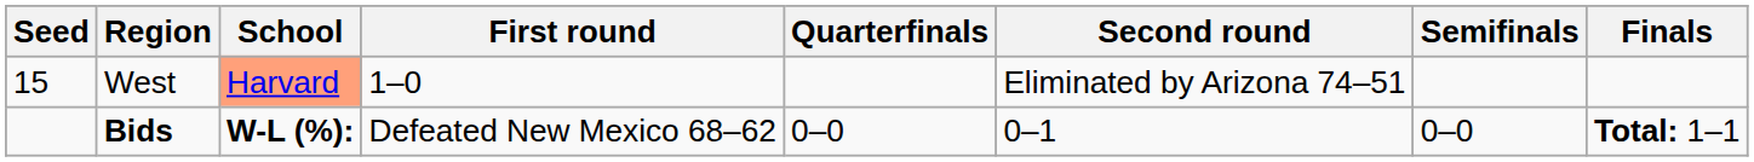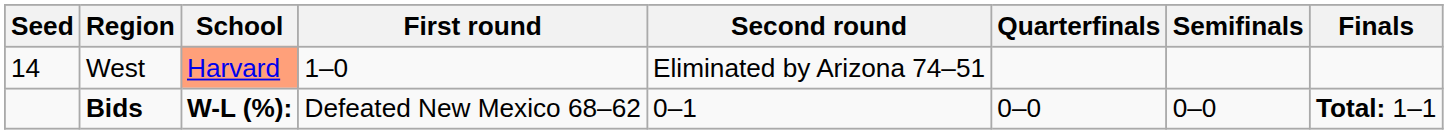columns swapped: Second round <-> Quarterfinals
West | Seed: 15 -> 14
